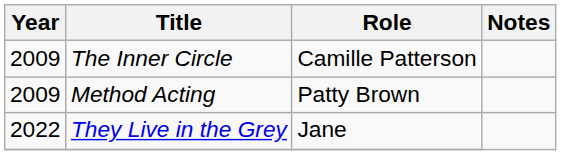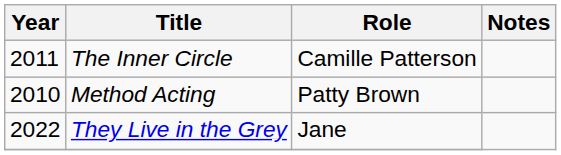The Inner Circle | Year: 2009 -> 2011
Method Acting | Year: 2009 -> 2010
